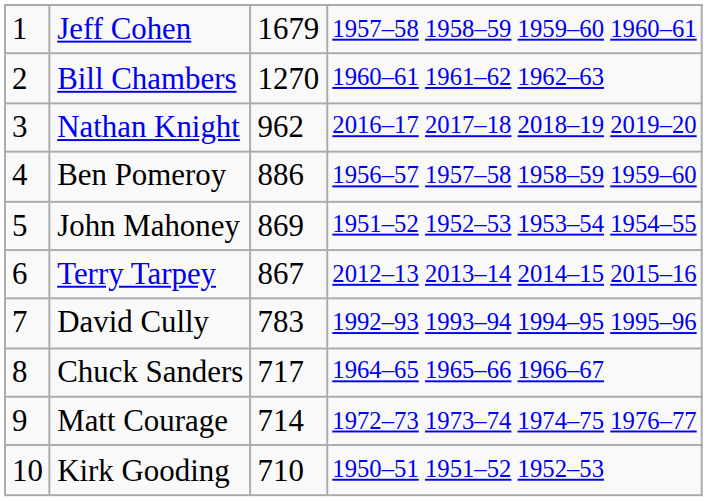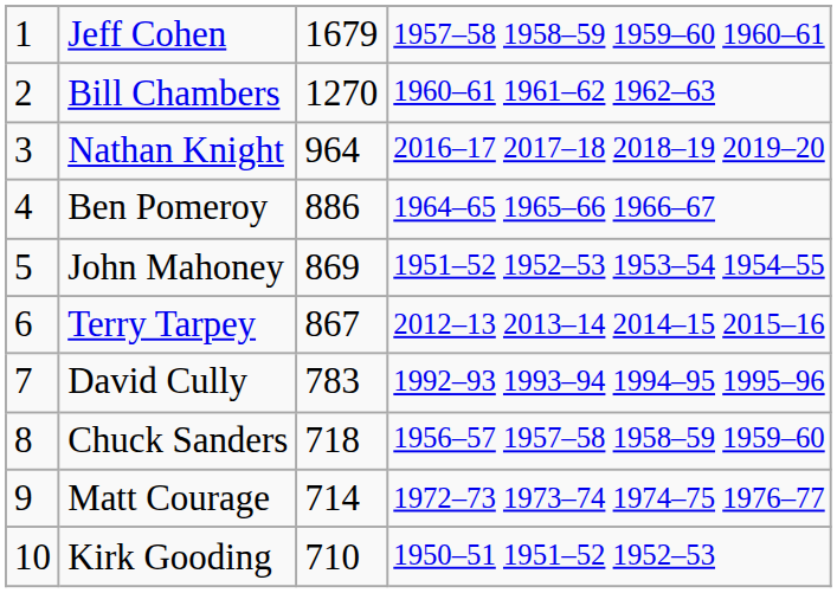Nathan Knight | column 3: 962 -> 964
Ben Pomeroy | column 4: 1956–57 1957–58 1958–59 1959–60 -> 1964–65 1965–66 1966–67
Chuck Sanders | column 3: 717 -> 718
Chuck Sanders | column 4: 1964–65 1965–66 1966–67 -> 1956–57 1957–58 1958–59 1959–60
